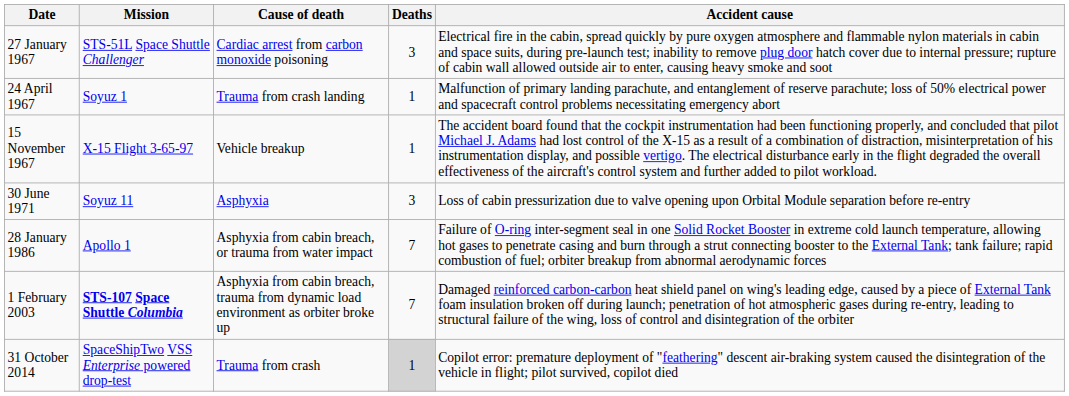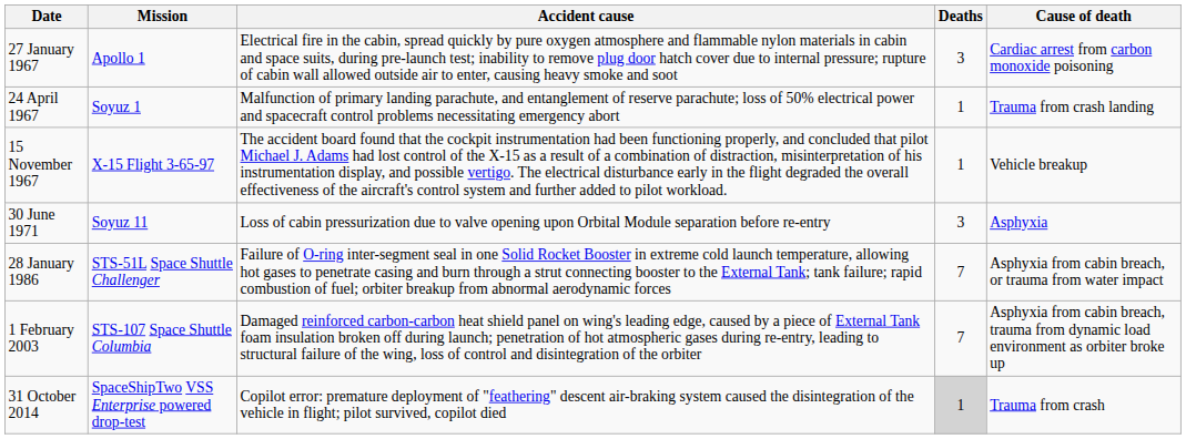columns swapped: Accident cause <-> Cause of death
27 January 1967 | Mission: STS-51L Space Shuttle Challenger -> Apollo 1
28 January 1986 | Mission: Apollo 1 -> STS-51L Space Shuttle Challenger
1 February 2003 | Mission: bold -> normal
